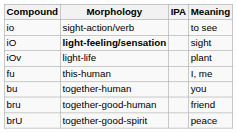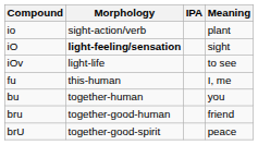io | Meaning: to see -> plant
iOv | Meaning: plant -> to see
